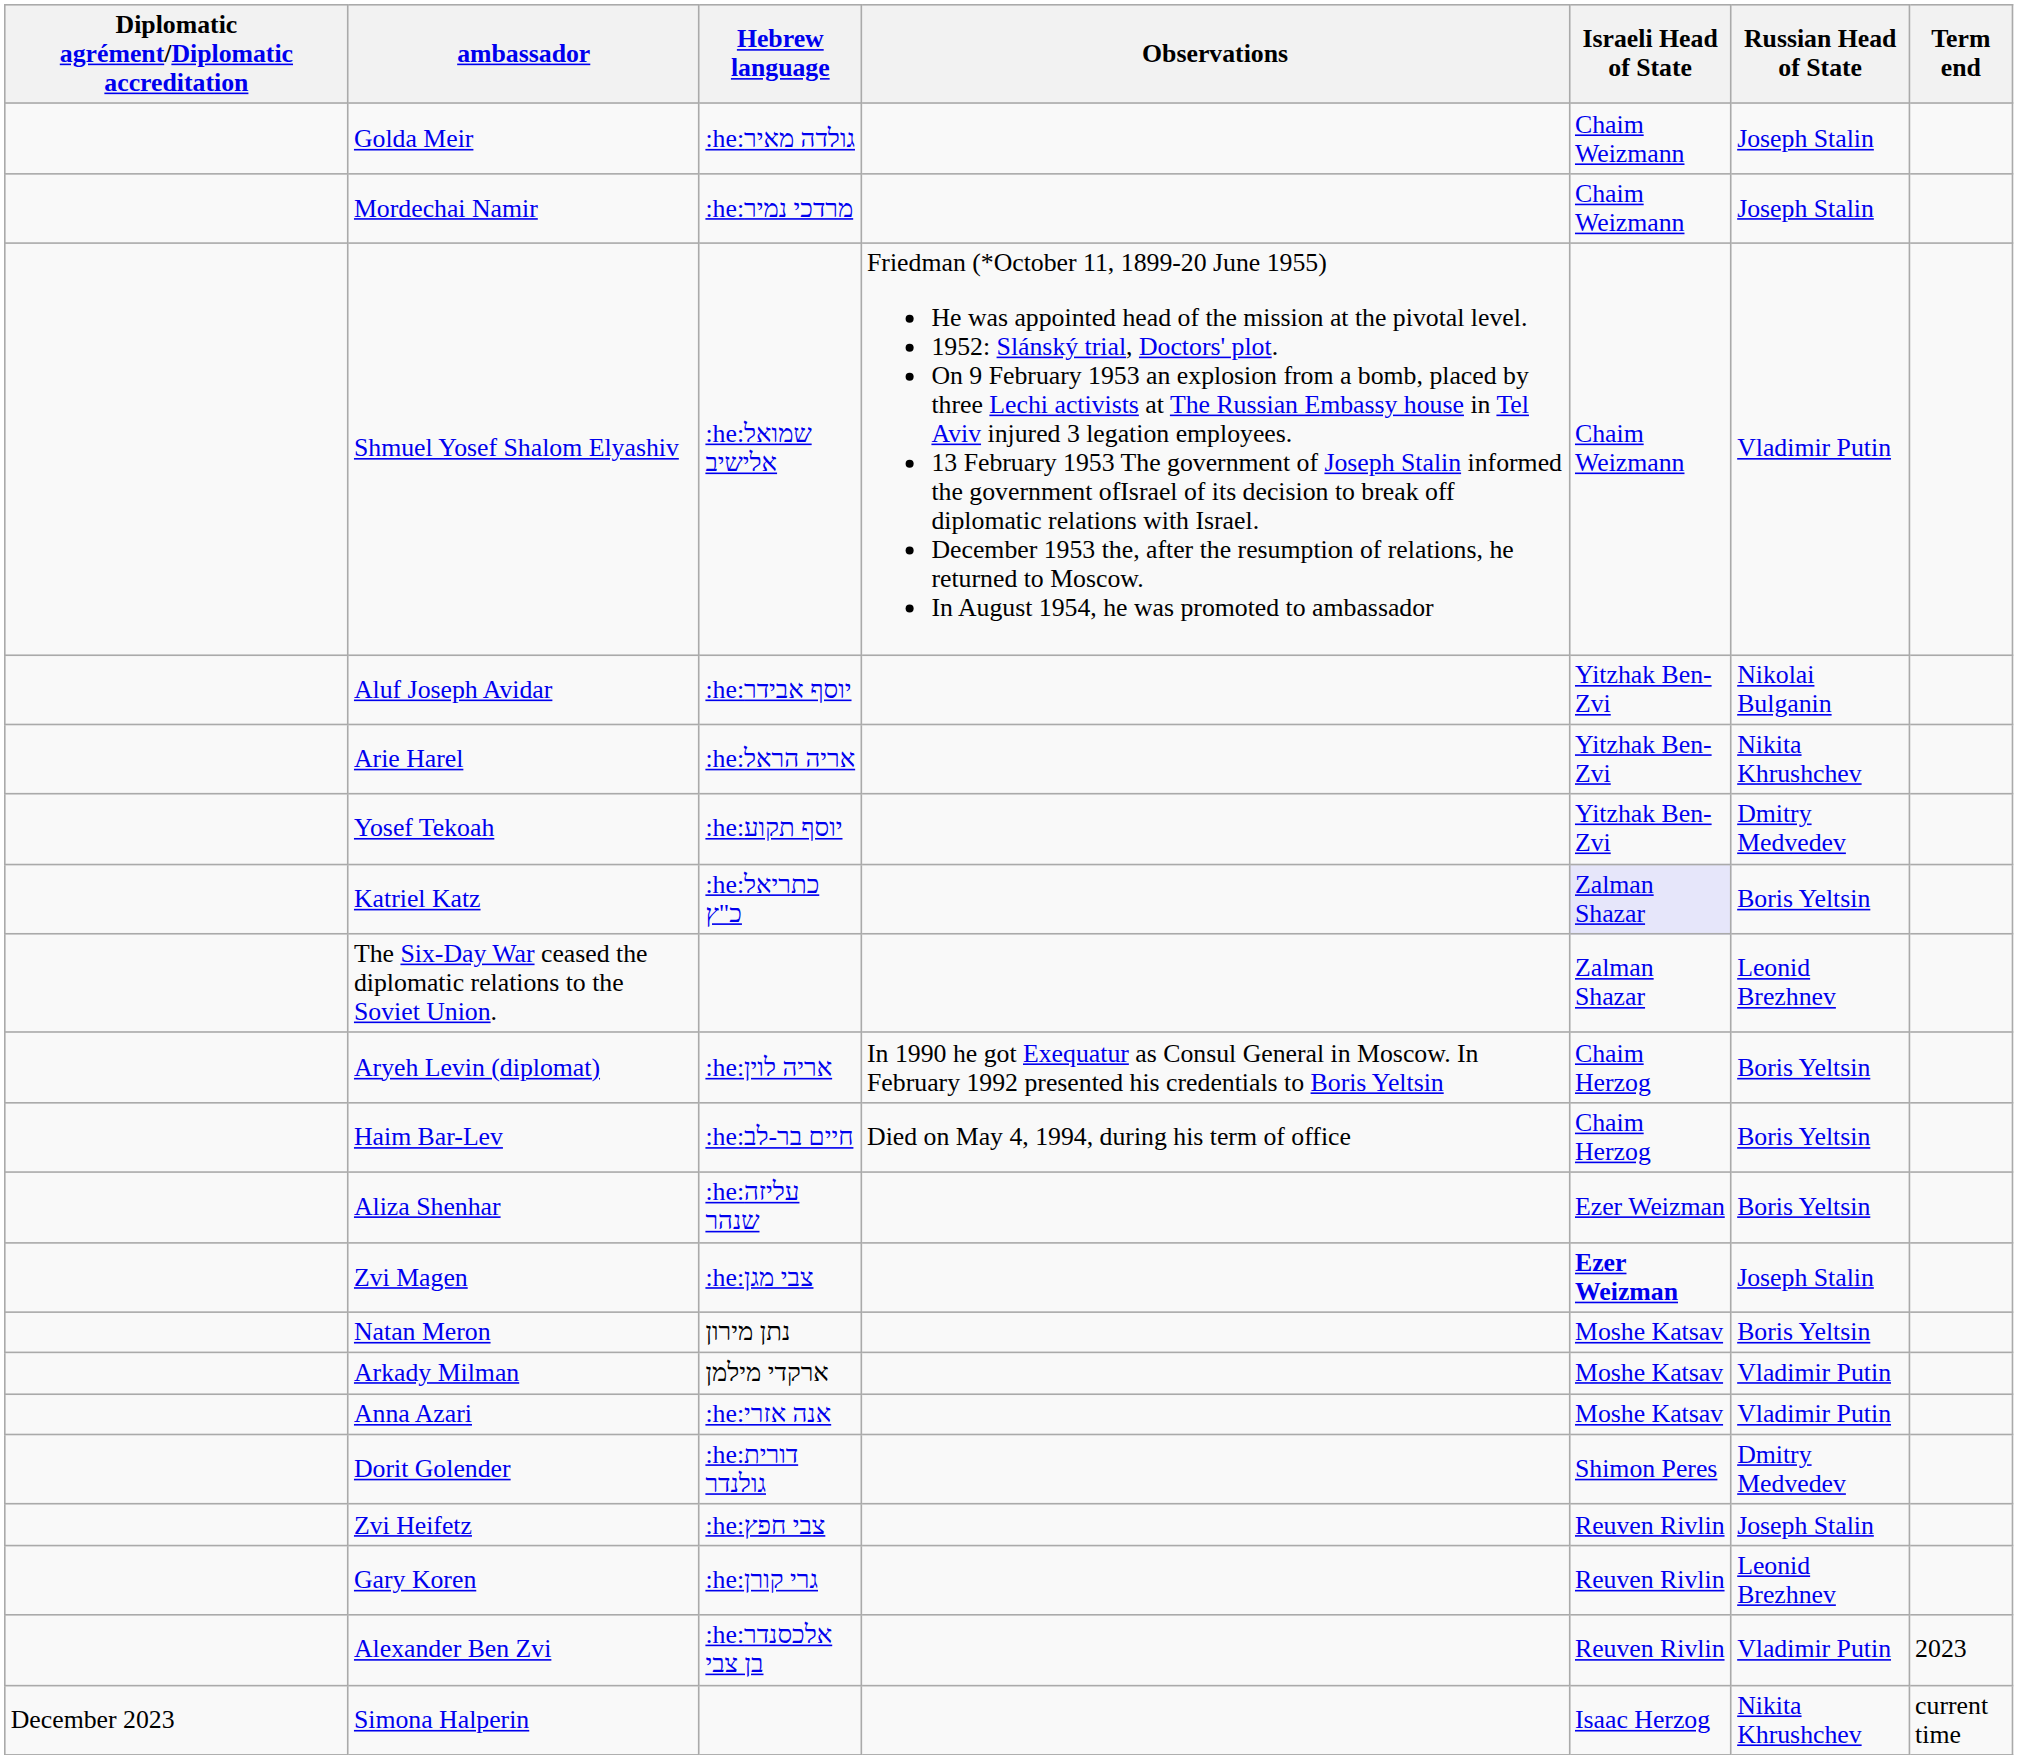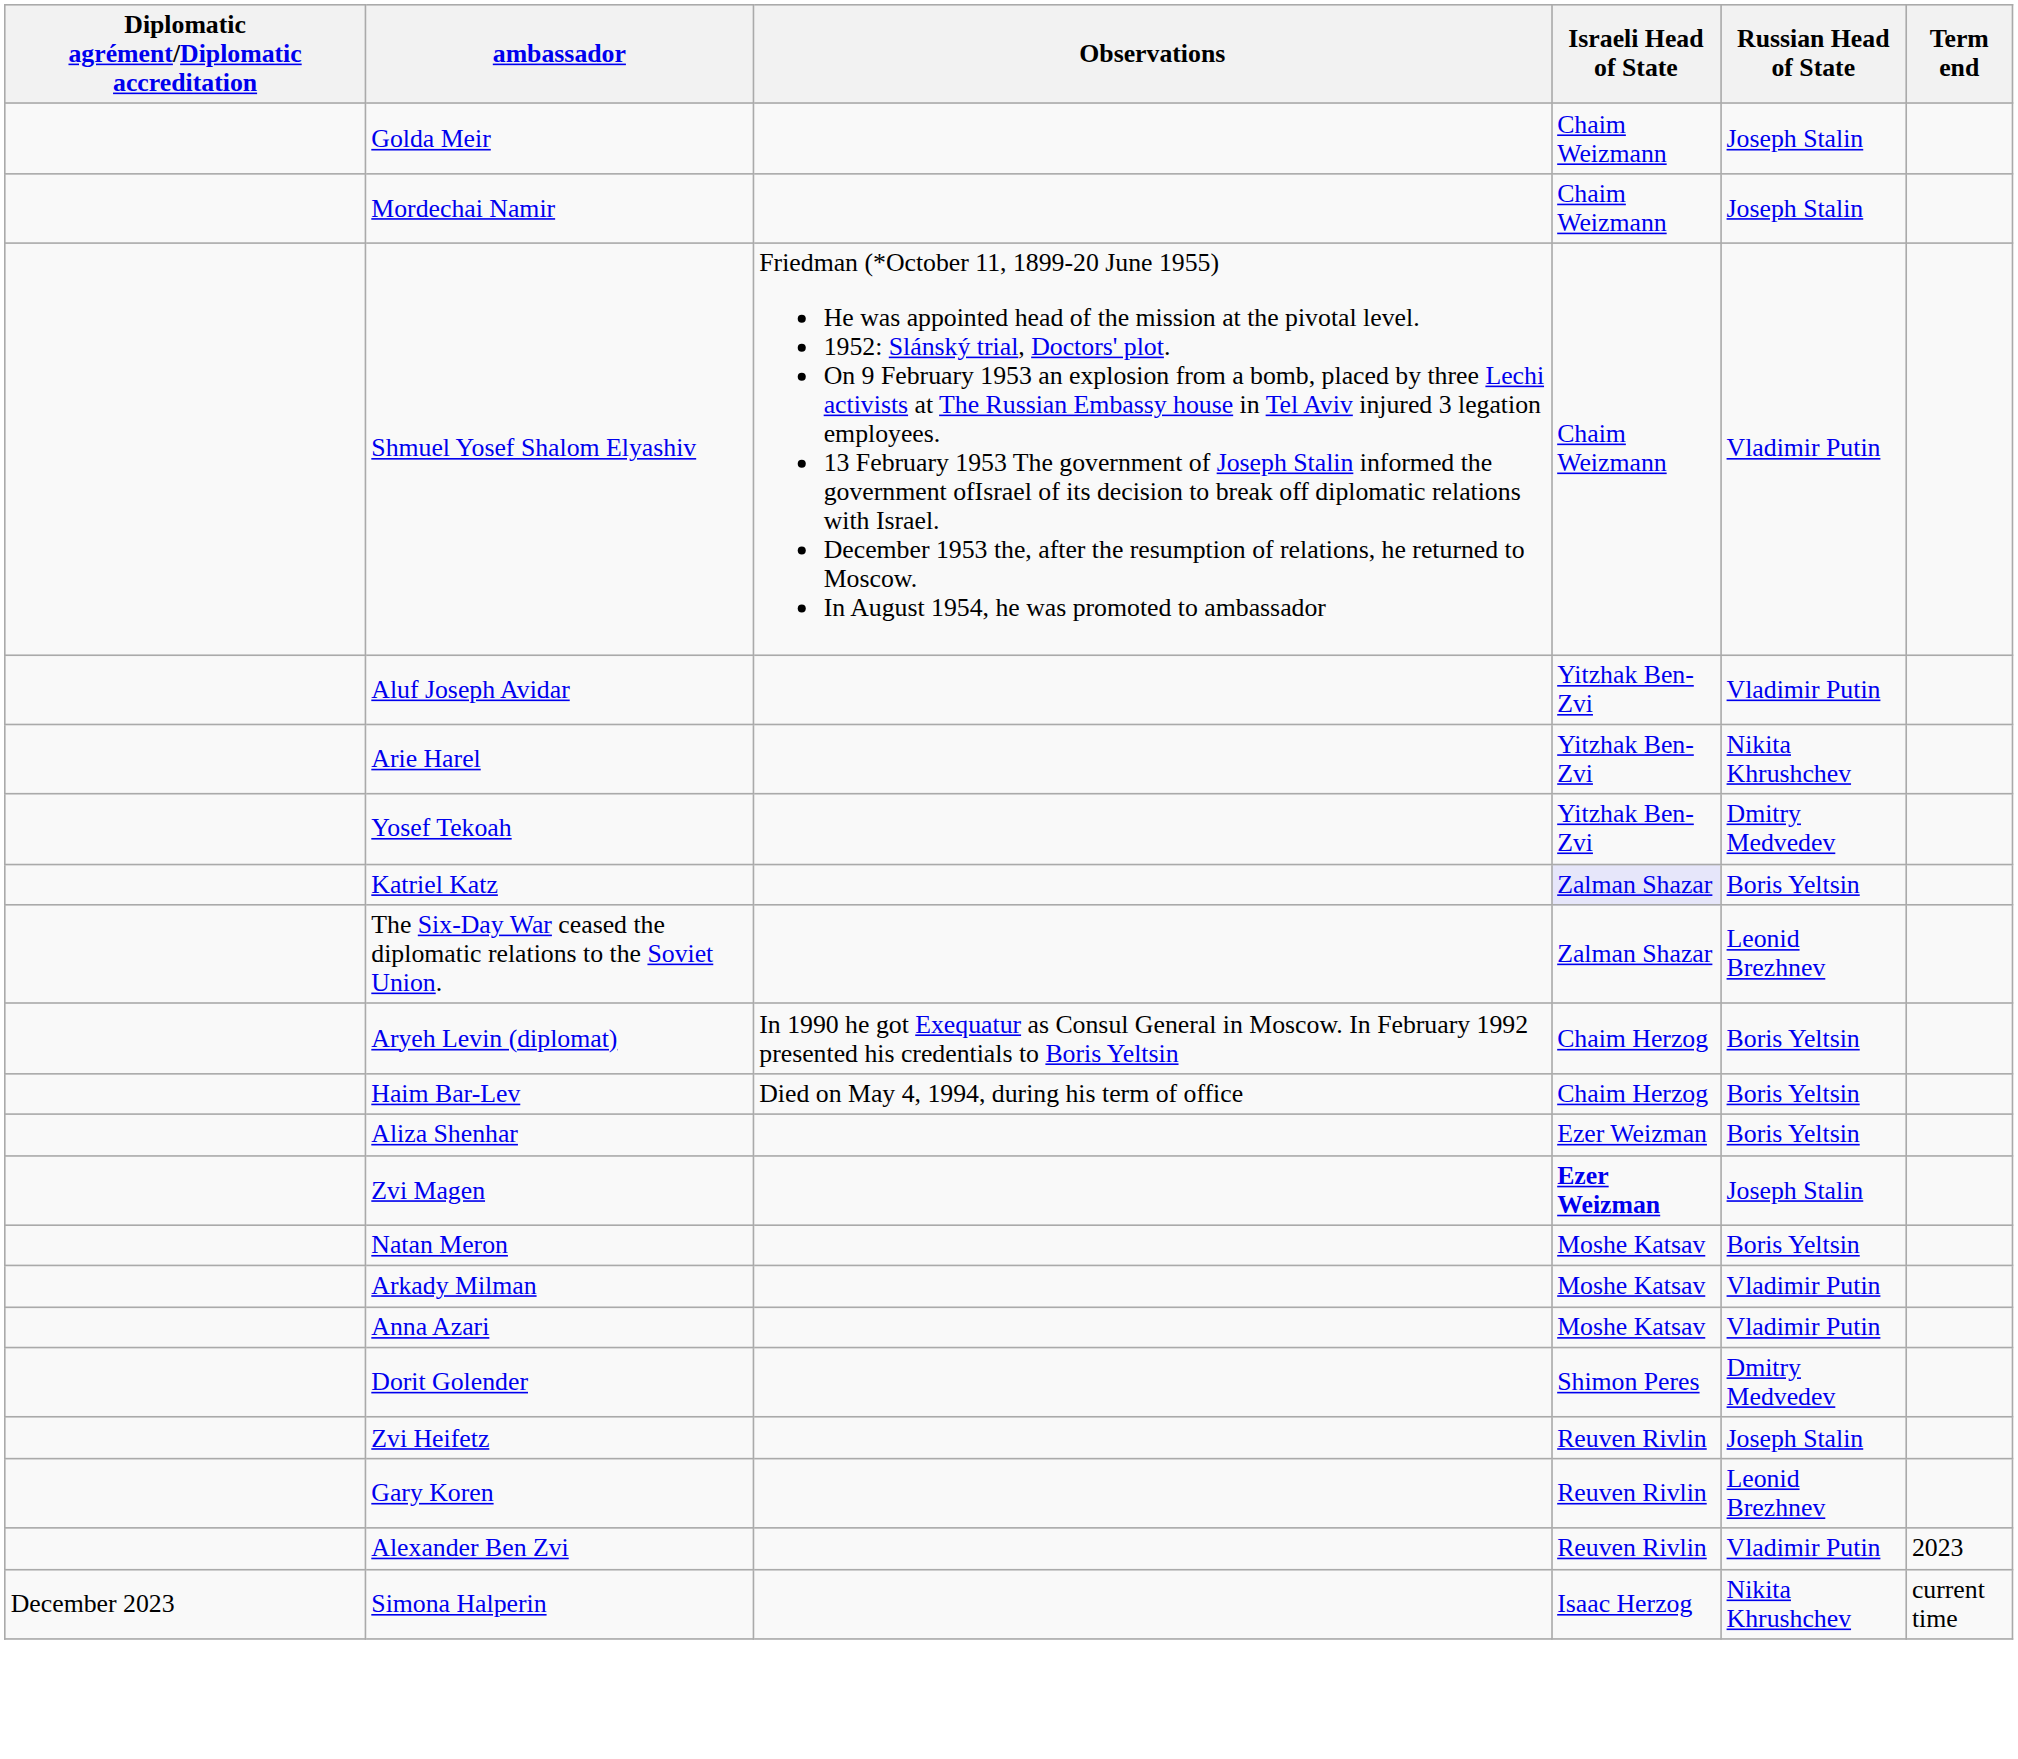- column: Hebrew language | :he:גולדה מאיר | :he:מרדכי נמיר | :he:שמואל אלישיב | :he:יוסף אבידר | :he:אריה הראל | :he:יוסף תקוע | :he:כתריאל כ"ץ | :he:אריה לוין | :he:חיים בר-לב | :he:עליזה שנהר | :he:צבי מגן | נתן מירון | ארקדי מילמן | :he:אנה אזרי | :he:דורית גולנדר | :he:צבי חפץ | :he:גרי קורן | :he:אלכסנדר בן צבי
Aluf Joseph Avidar | Russian Head of State: Nikolai Bulganin -> Vladimir Putin
